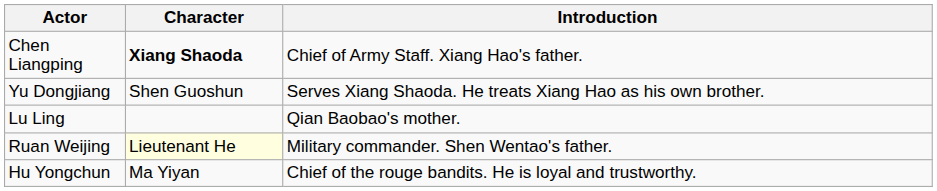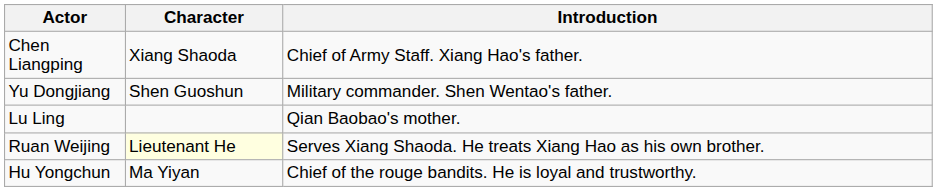Chen Liangping | Character: bold -> normal
Yu Dongjiang | Introduction: Serves Xiang Shaoda. He treats Xiang Hao as his own brother. -> Military commander. Shen Wentao's father.
Ruan Weijing | Introduction: Military commander. Shen Wentao's father. -> Serves Xiang Shaoda. He treats Xiang Hao as his own brother.
